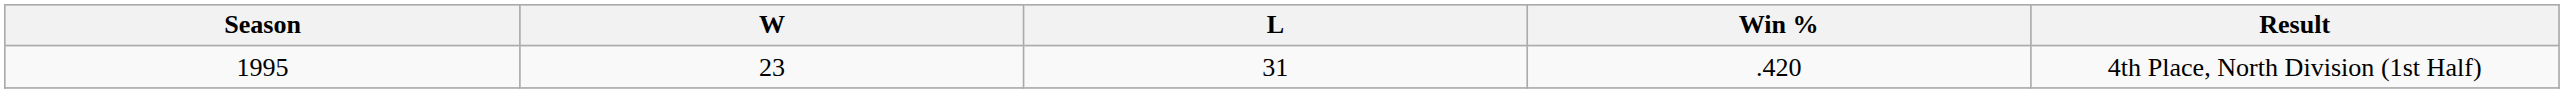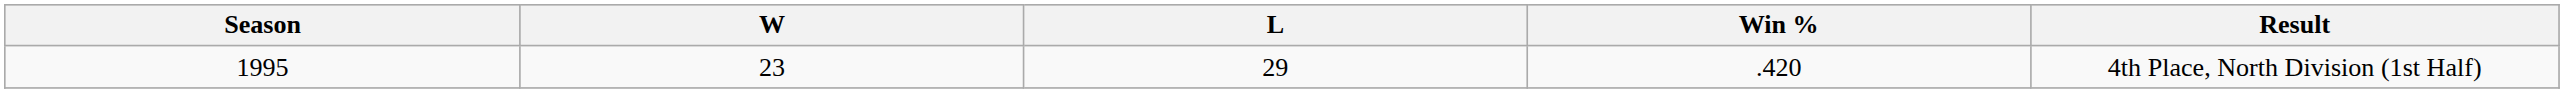1995 | L: 31 -> 29
